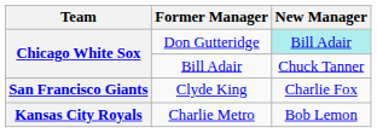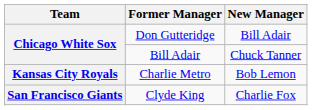Don Gutteridge | New Manager: paleturquoise background -> no background
rows swapped: Charlie Metro <-> Clyde King
